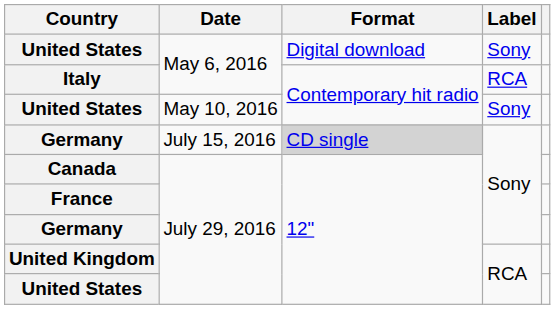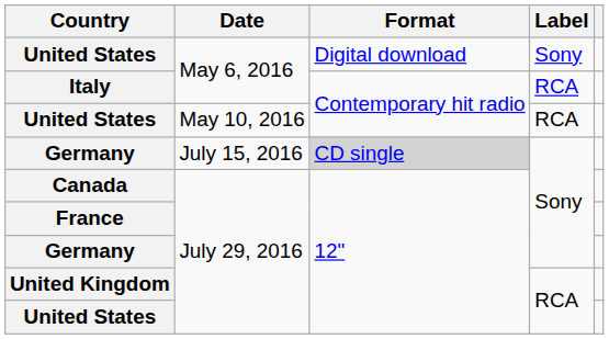United States / May 10, 2016 | Label: Sony -> RCA
